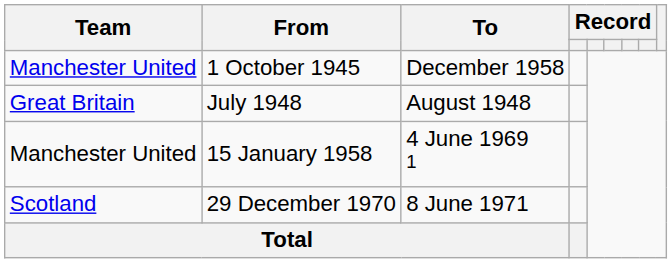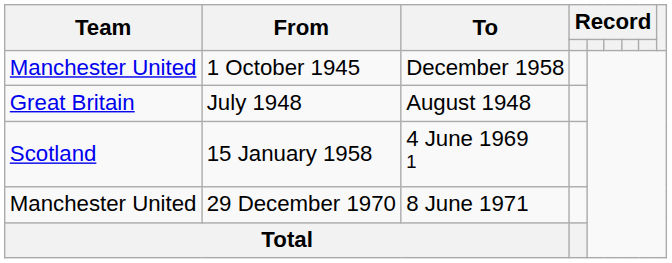15 January 1958 | Team: Manchester United -> Scotland
29 December 1970 | Team: Scotland -> Manchester United
